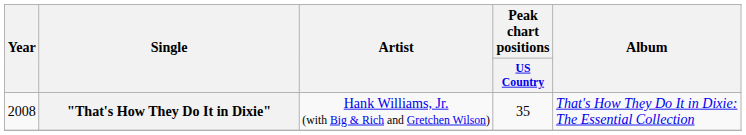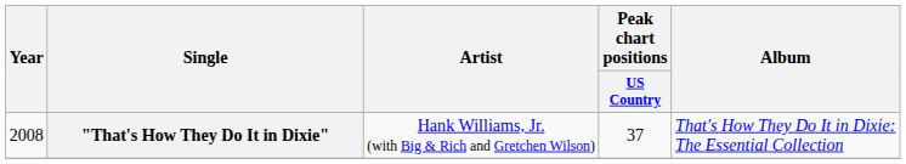"That's How They Do It in Dixie" | Peak chart positions / US Country: 35 -> 37
